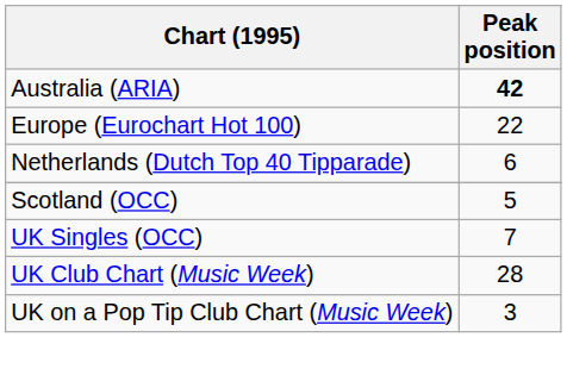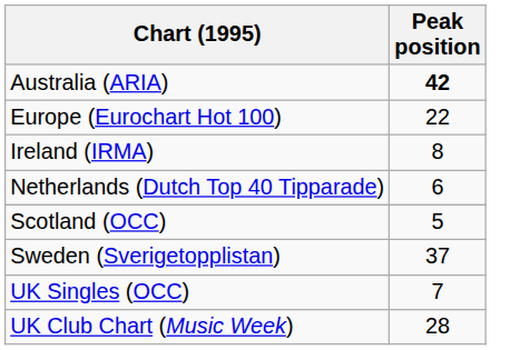+ row: Ireland (IRMA) | 8
+ row: Sweden (Sverigetopplistan) | 37
- row: UK on a Pop Tip Club Chart (Music Week) | 3
